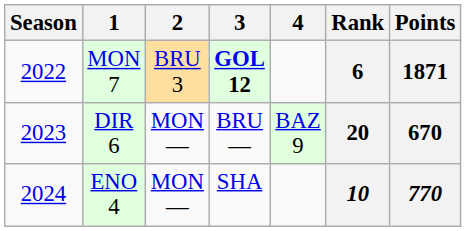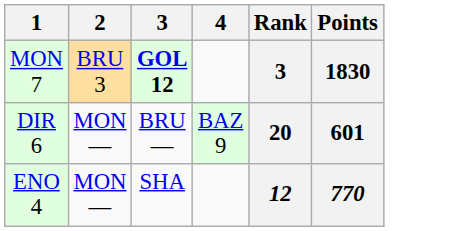- column: Season | 2022 | 2023 | 2024
MON 7 | Rank: 6 -> 3
MON 7 | Points: 1871 -> 1830
DIR 6 | Points: 670 -> 601
ENO 4 | Rank: 10 -> 12
